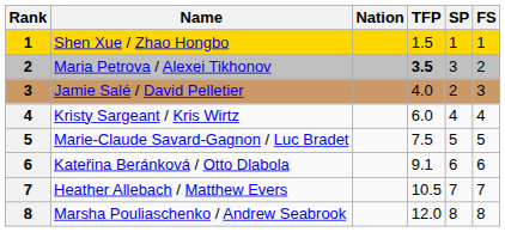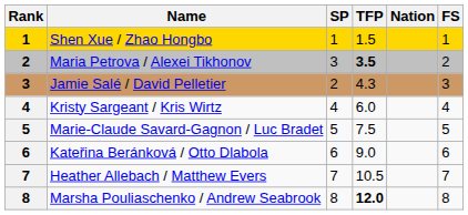columns swapped: Nation <-> SP
Jamie Salé / David Pelletier | TFP: 4.0 -> 4.3
Kateřina Beránková / Otto Dlabola | TFP: 9.1 -> 9.0
Marsha Pouliaschenko / Andrew Seabrook | TFP: normal -> bold
